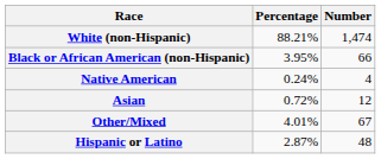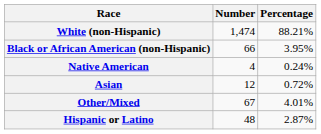columns swapped: Number <-> Percentage
